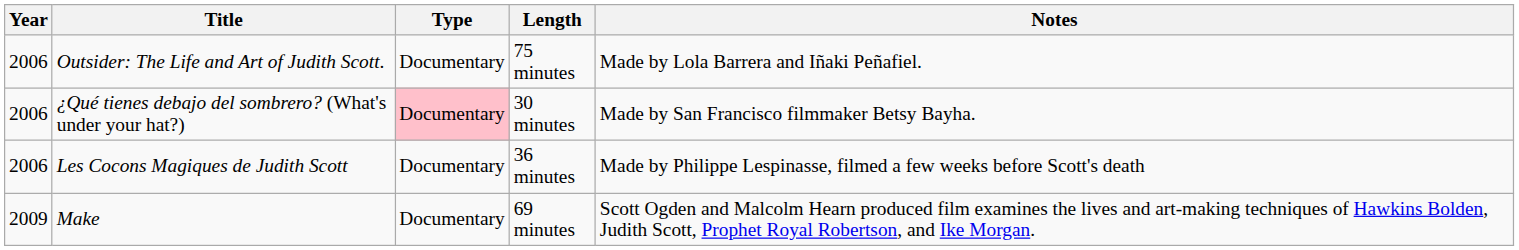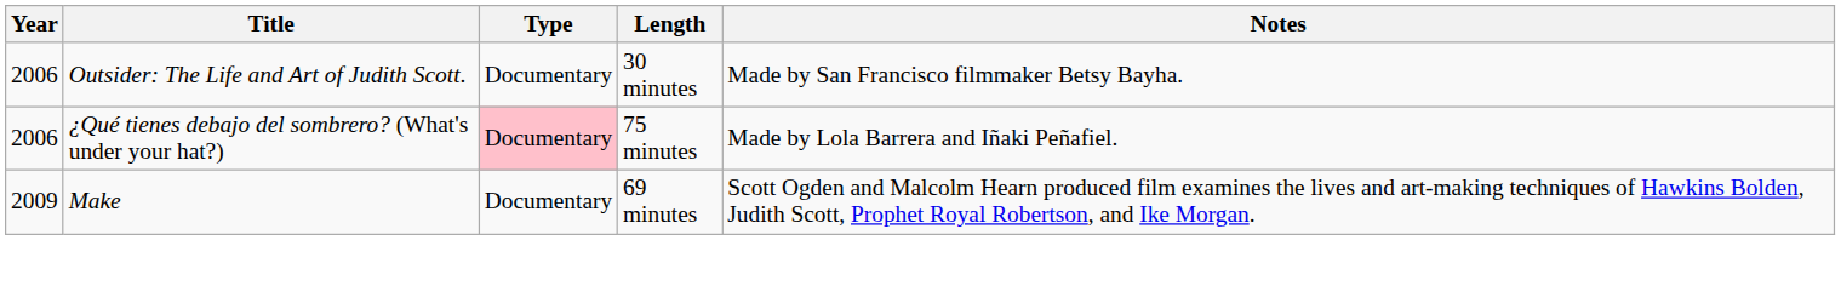Outsider: The Life and Art of Judith Scott. | Length: 75 minutes -> 30 minutes
Outsider: The Life and Art of Judith Scott. | Notes: Made by Lola Barrera and Iñaki Peñafiel. -> Made by San Francisco filmmaker Betsy Bayha.
¿Qué tienes debajo del sombrero? (What's under your hat?) | Length: 30 minutes -> 75 minutes
¿Qué tienes debajo del sombrero? (What's under your hat?) | Notes: Made by San Francisco filmmaker Betsy Bayha. -> Made by Lola Barrera and Iñaki Peñafiel.
- row: 2006 | Les Cocons Magiques de Judith Scott | Documentary | 36 minutes | Made by Philippe Lespinasse, filmed a few weeks before Scott's death
